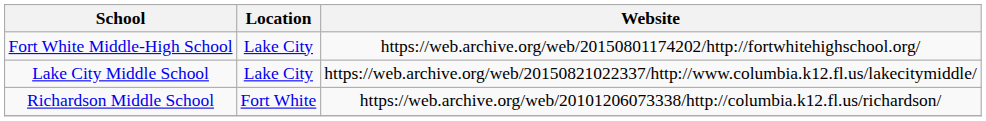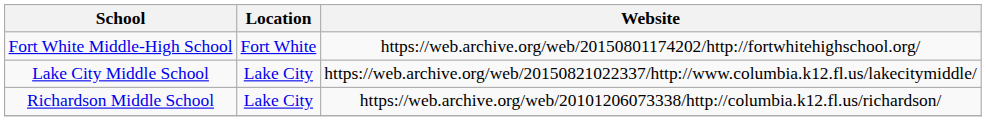Fort White Middle-High School | Location: Lake City -> Fort White
Richardson Middle School | Location: Fort White -> Lake City
